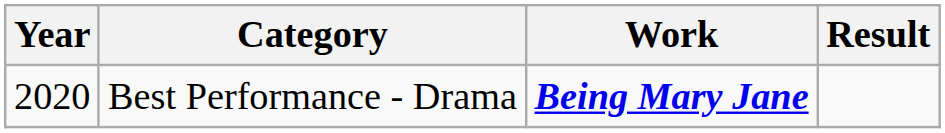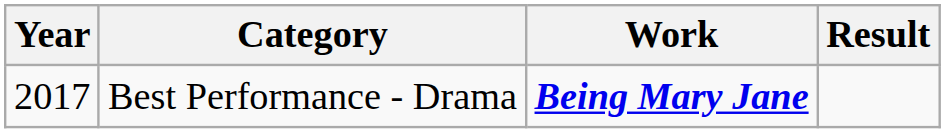Best Performance - Drama | Year: 2020 -> 2017
